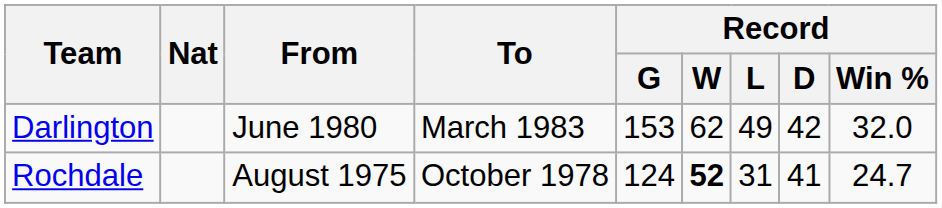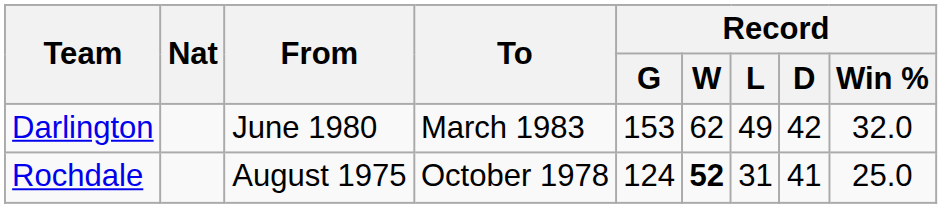Rochdale | Record / Win %: 24.7 -> 25.0
